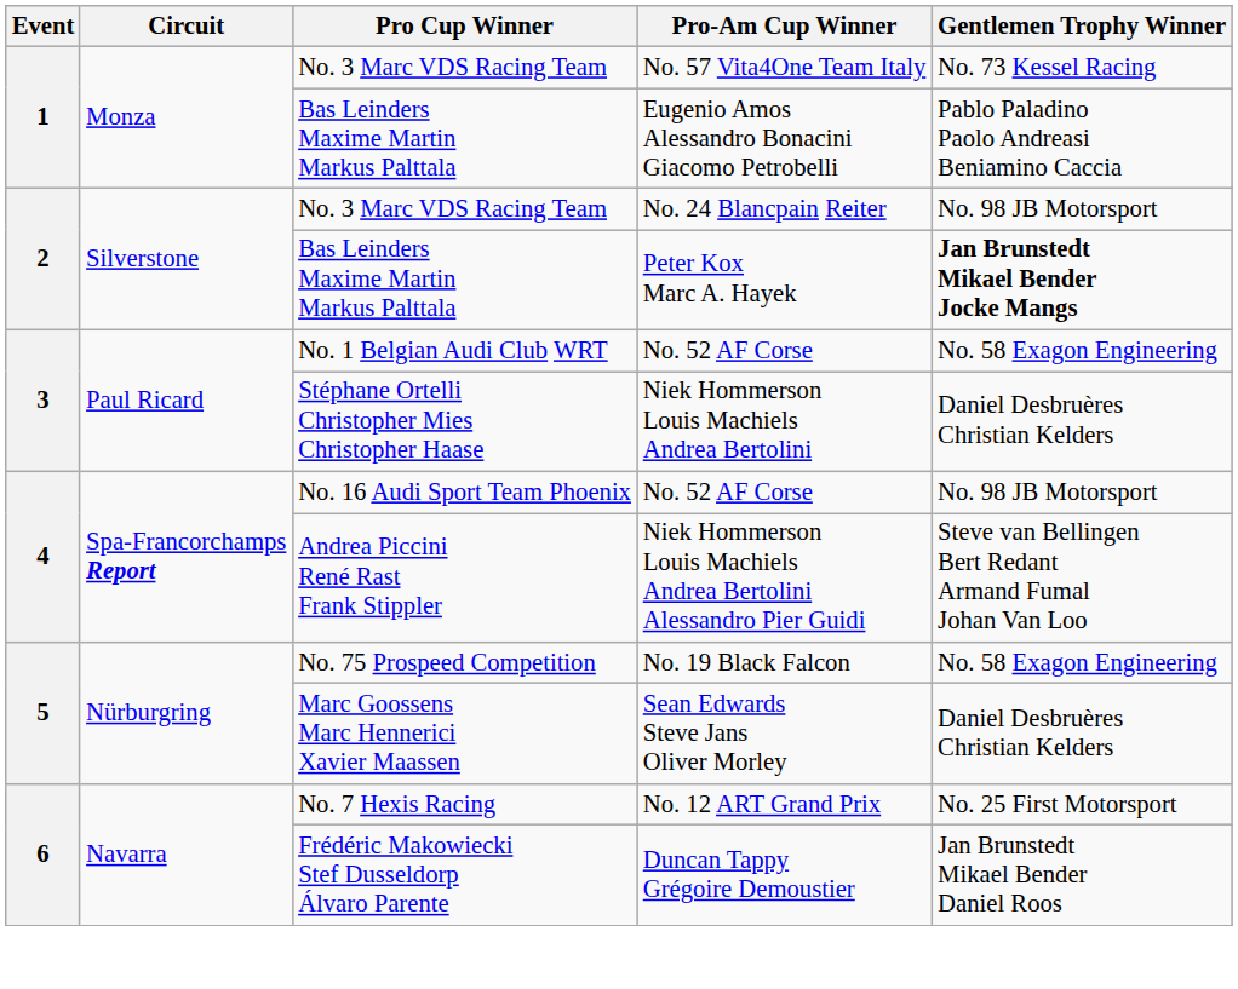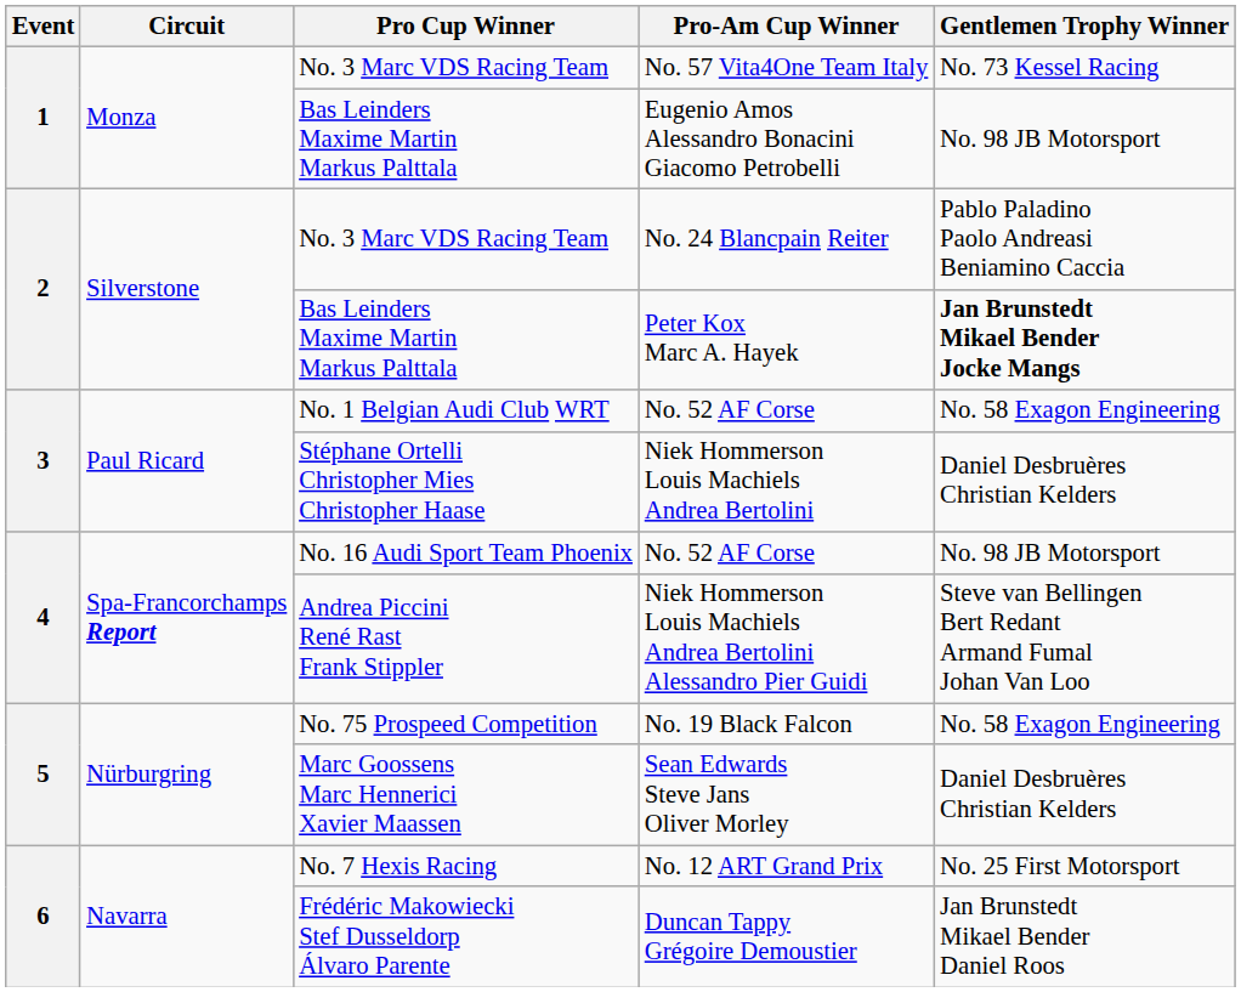Eugenio Amos Alessandro Bonacini Giacomo Petrobelli | Gentlemen Trophy Winner: Pablo Paladino Paolo Andreasi Beniamino Caccia -> No. 98 JB Motorsport
No. 24 Blancpain Reiter | Gentlemen Trophy Winner: No. 98 JB Motorsport -> Pablo Paladino Paolo Andreasi Beniamino Caccia
